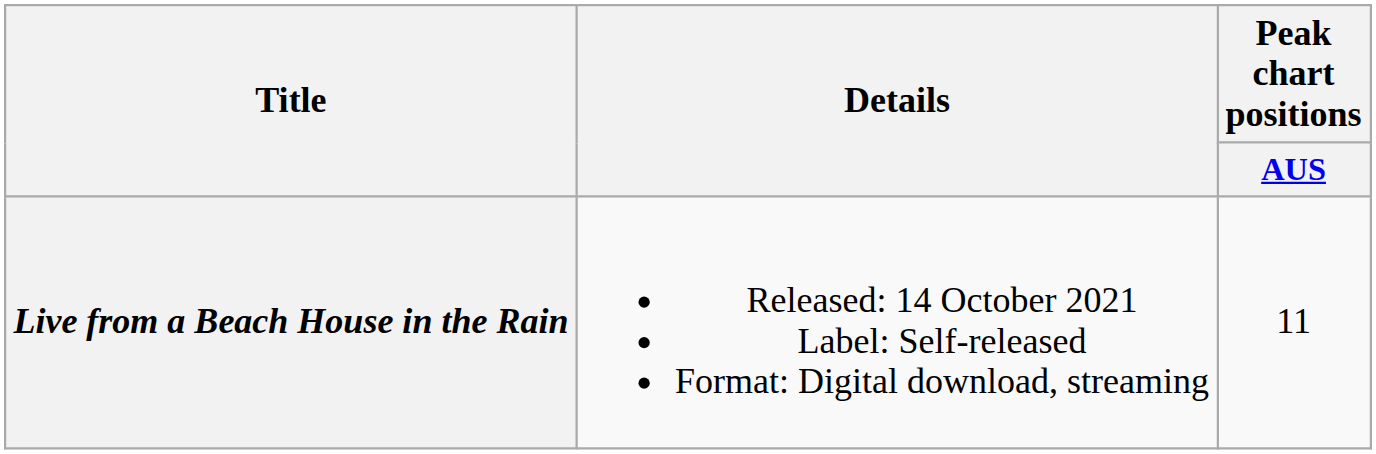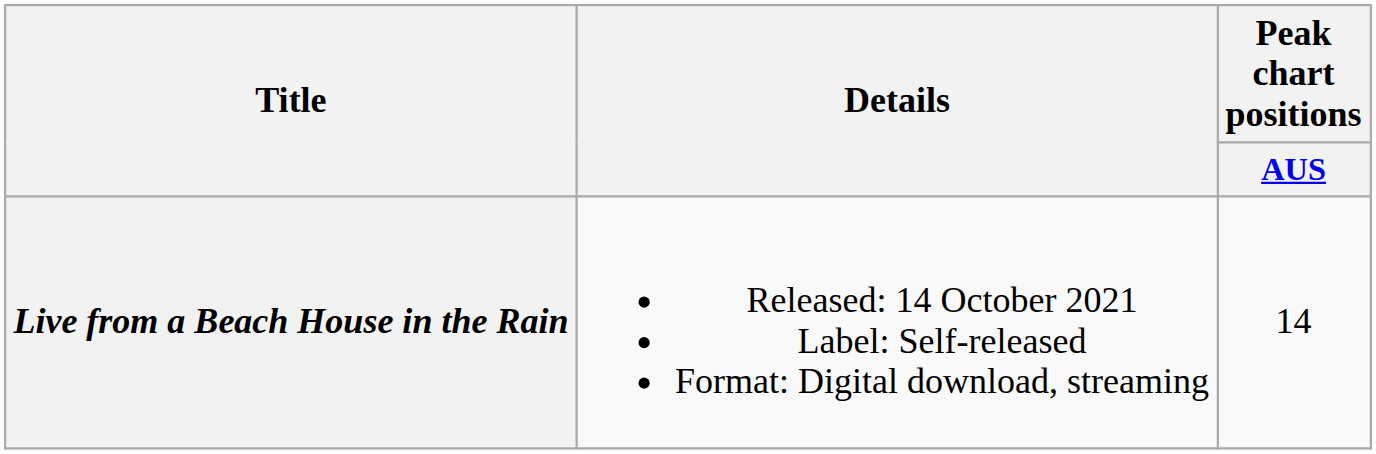Live from a Beach House in the Rain | Peak chart positions / AUS: 11 -> 14
